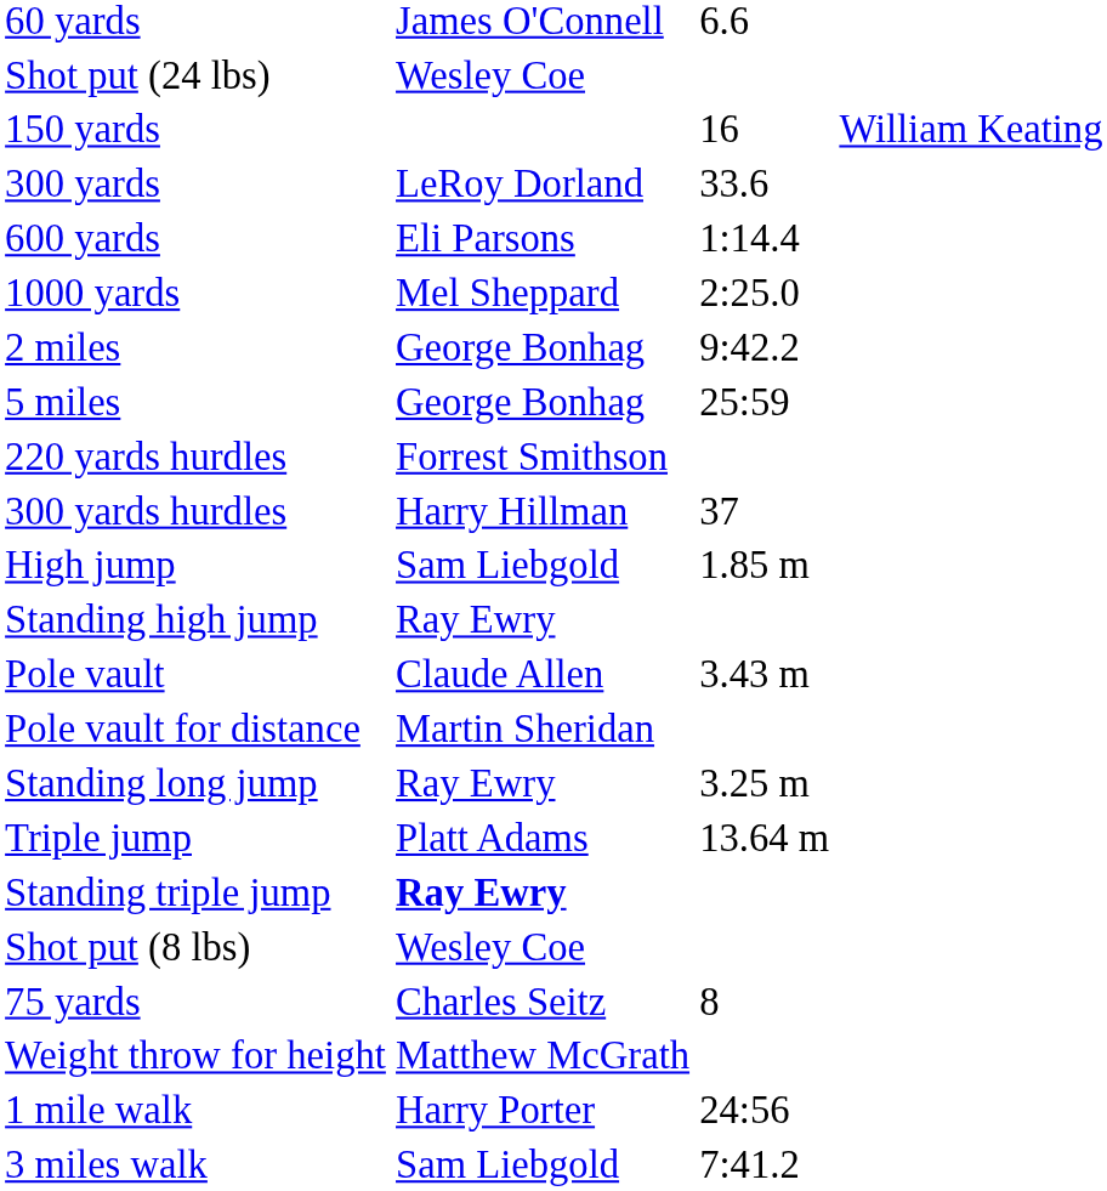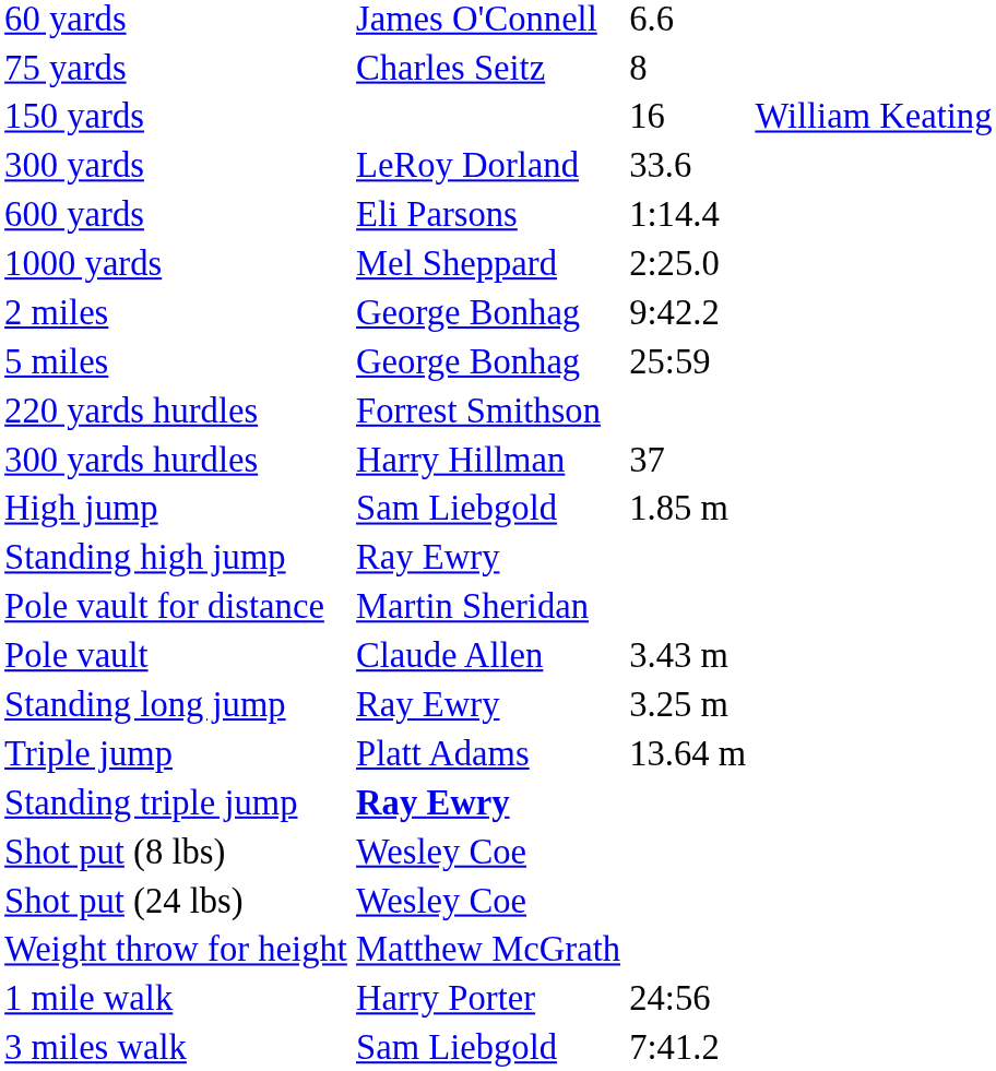rows swapped: 75 yards <-> Shot put (24 lbs)
rows swapped: Pole vault <-> Pole vault for distance
